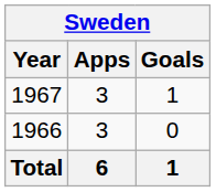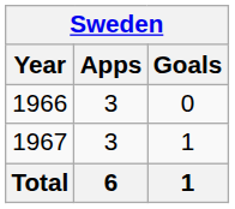rows swapped: 1966 <-> 1967
